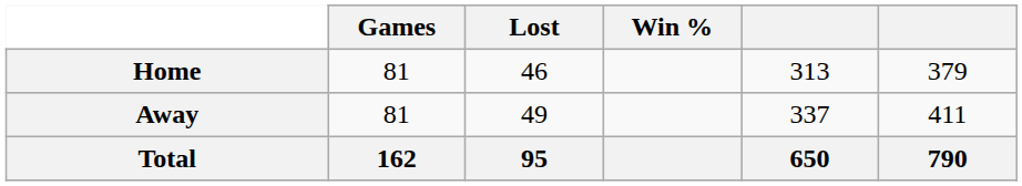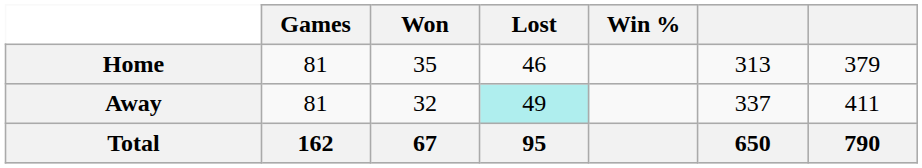+ column: Won | 35 | 32 | 67
Away | Lost: no background -> paleturquoise background
